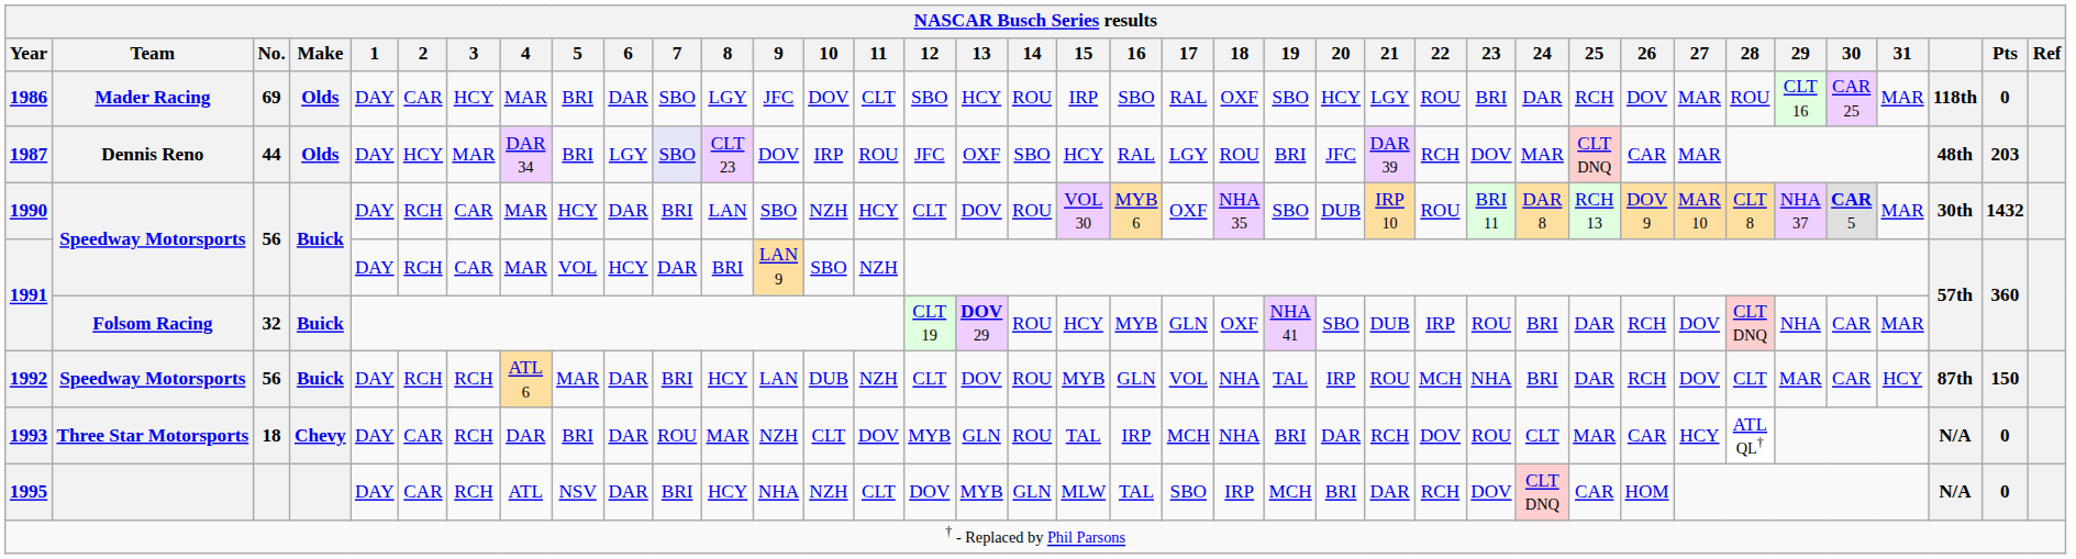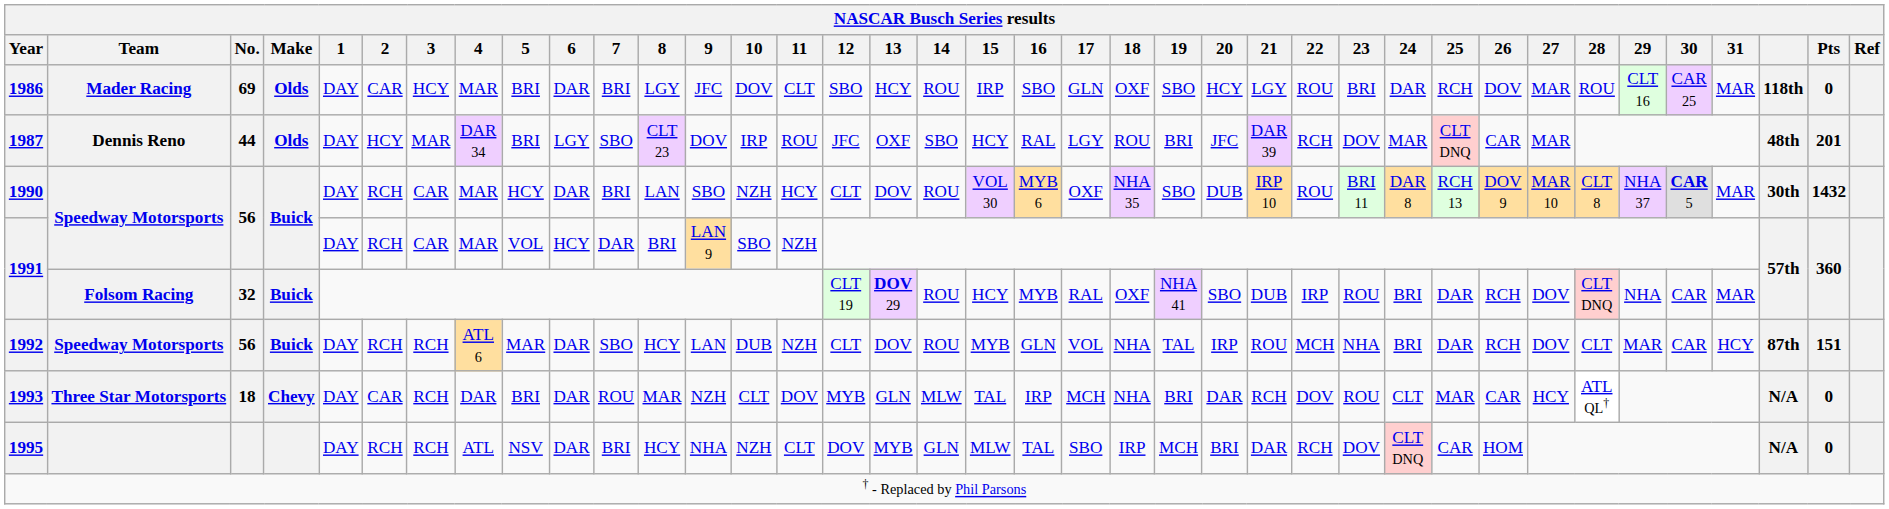1986 | 7: SBO -> BRI
1986 | 17: RAL -> GLN
1987 | 7: lavender background -> no background
1987 | Pts: 203 -> 201
1991 / Folsom Racing | 17: GLN -> RAL
1992 | 7: BRI -> SBO
1992 | Pts: 150 -> 151
1993 | 14: ROU -> MLW
1995 | 2: CAR -> RCH
